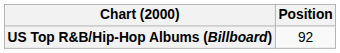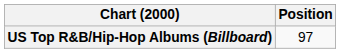US Top R&B/Hip-Hop Albums (Billboard) | Position: 92 -> 97
